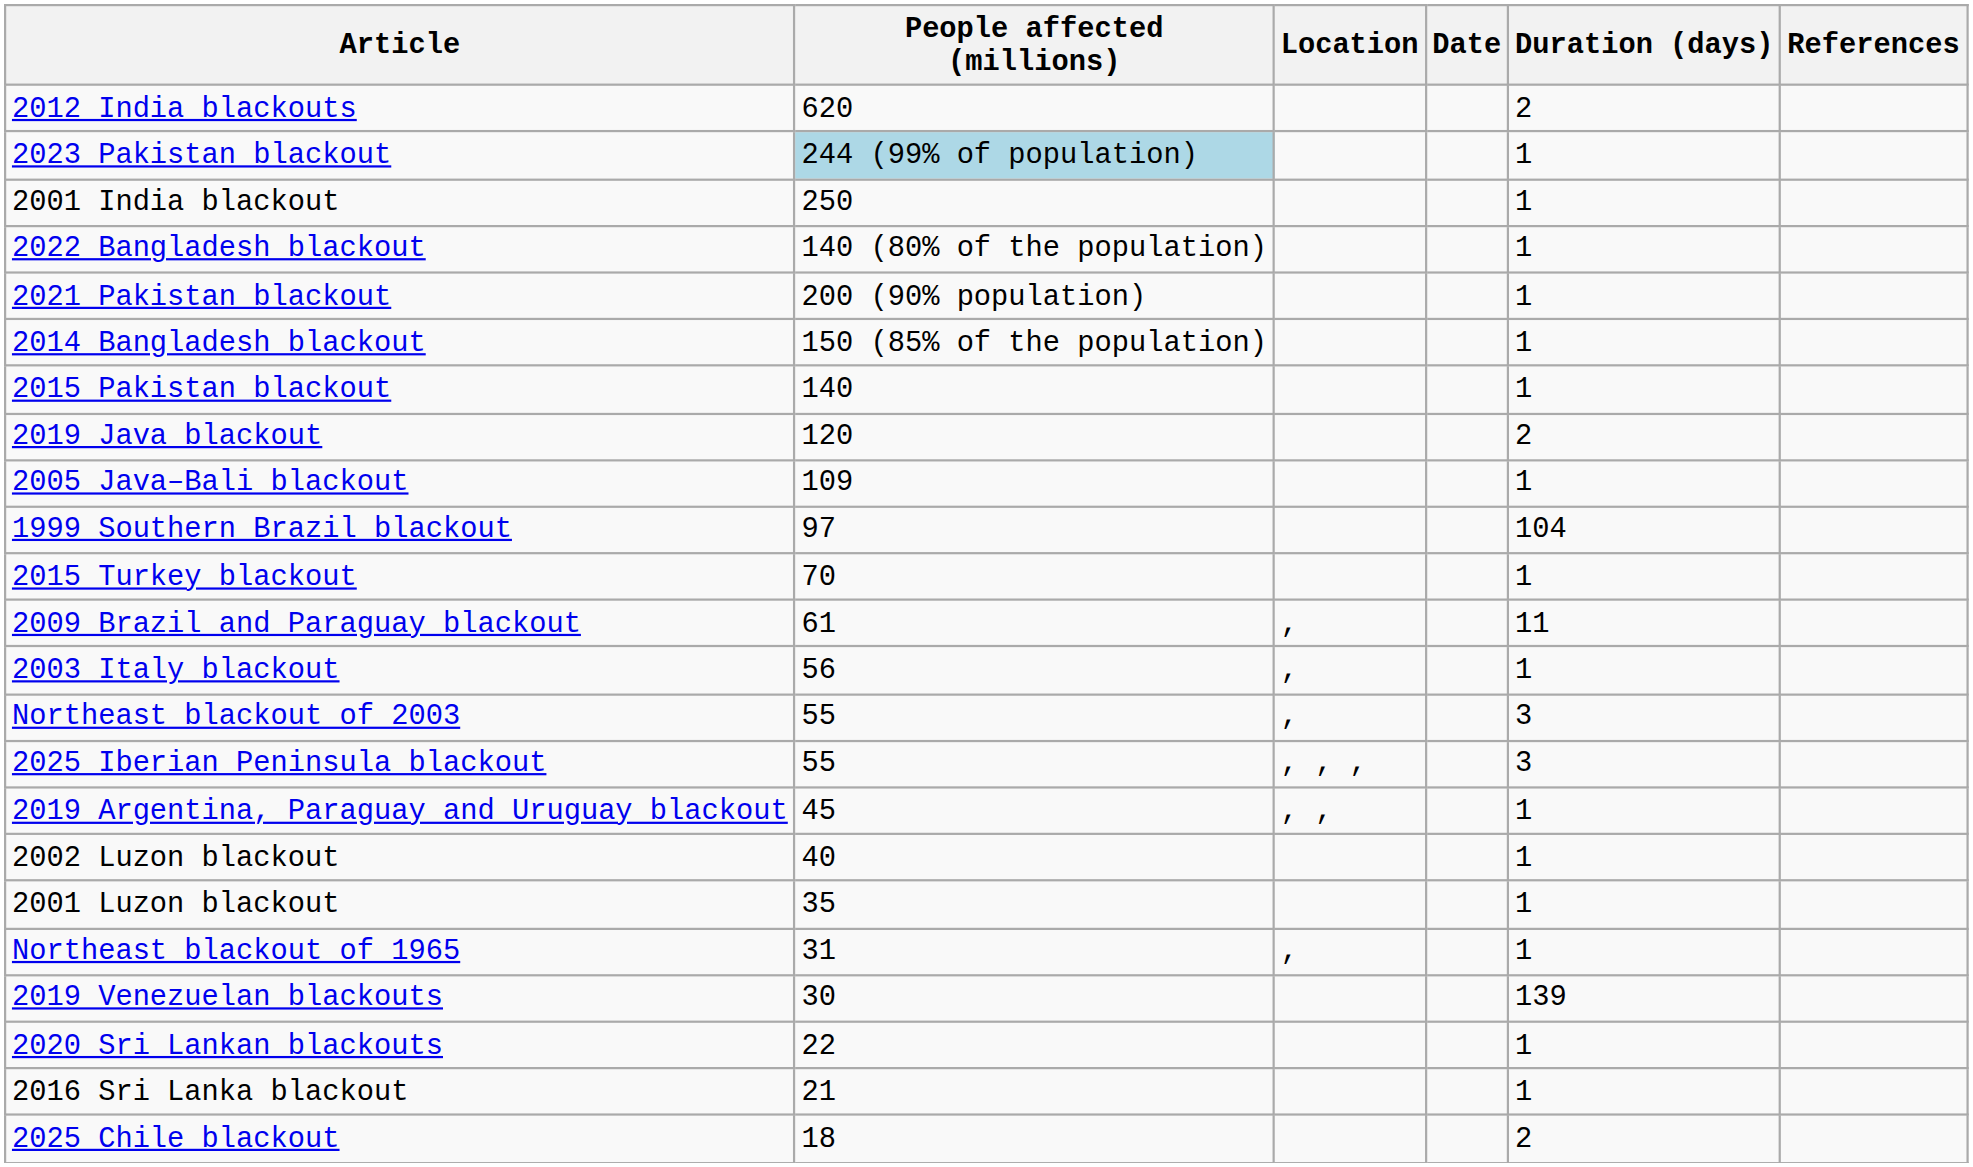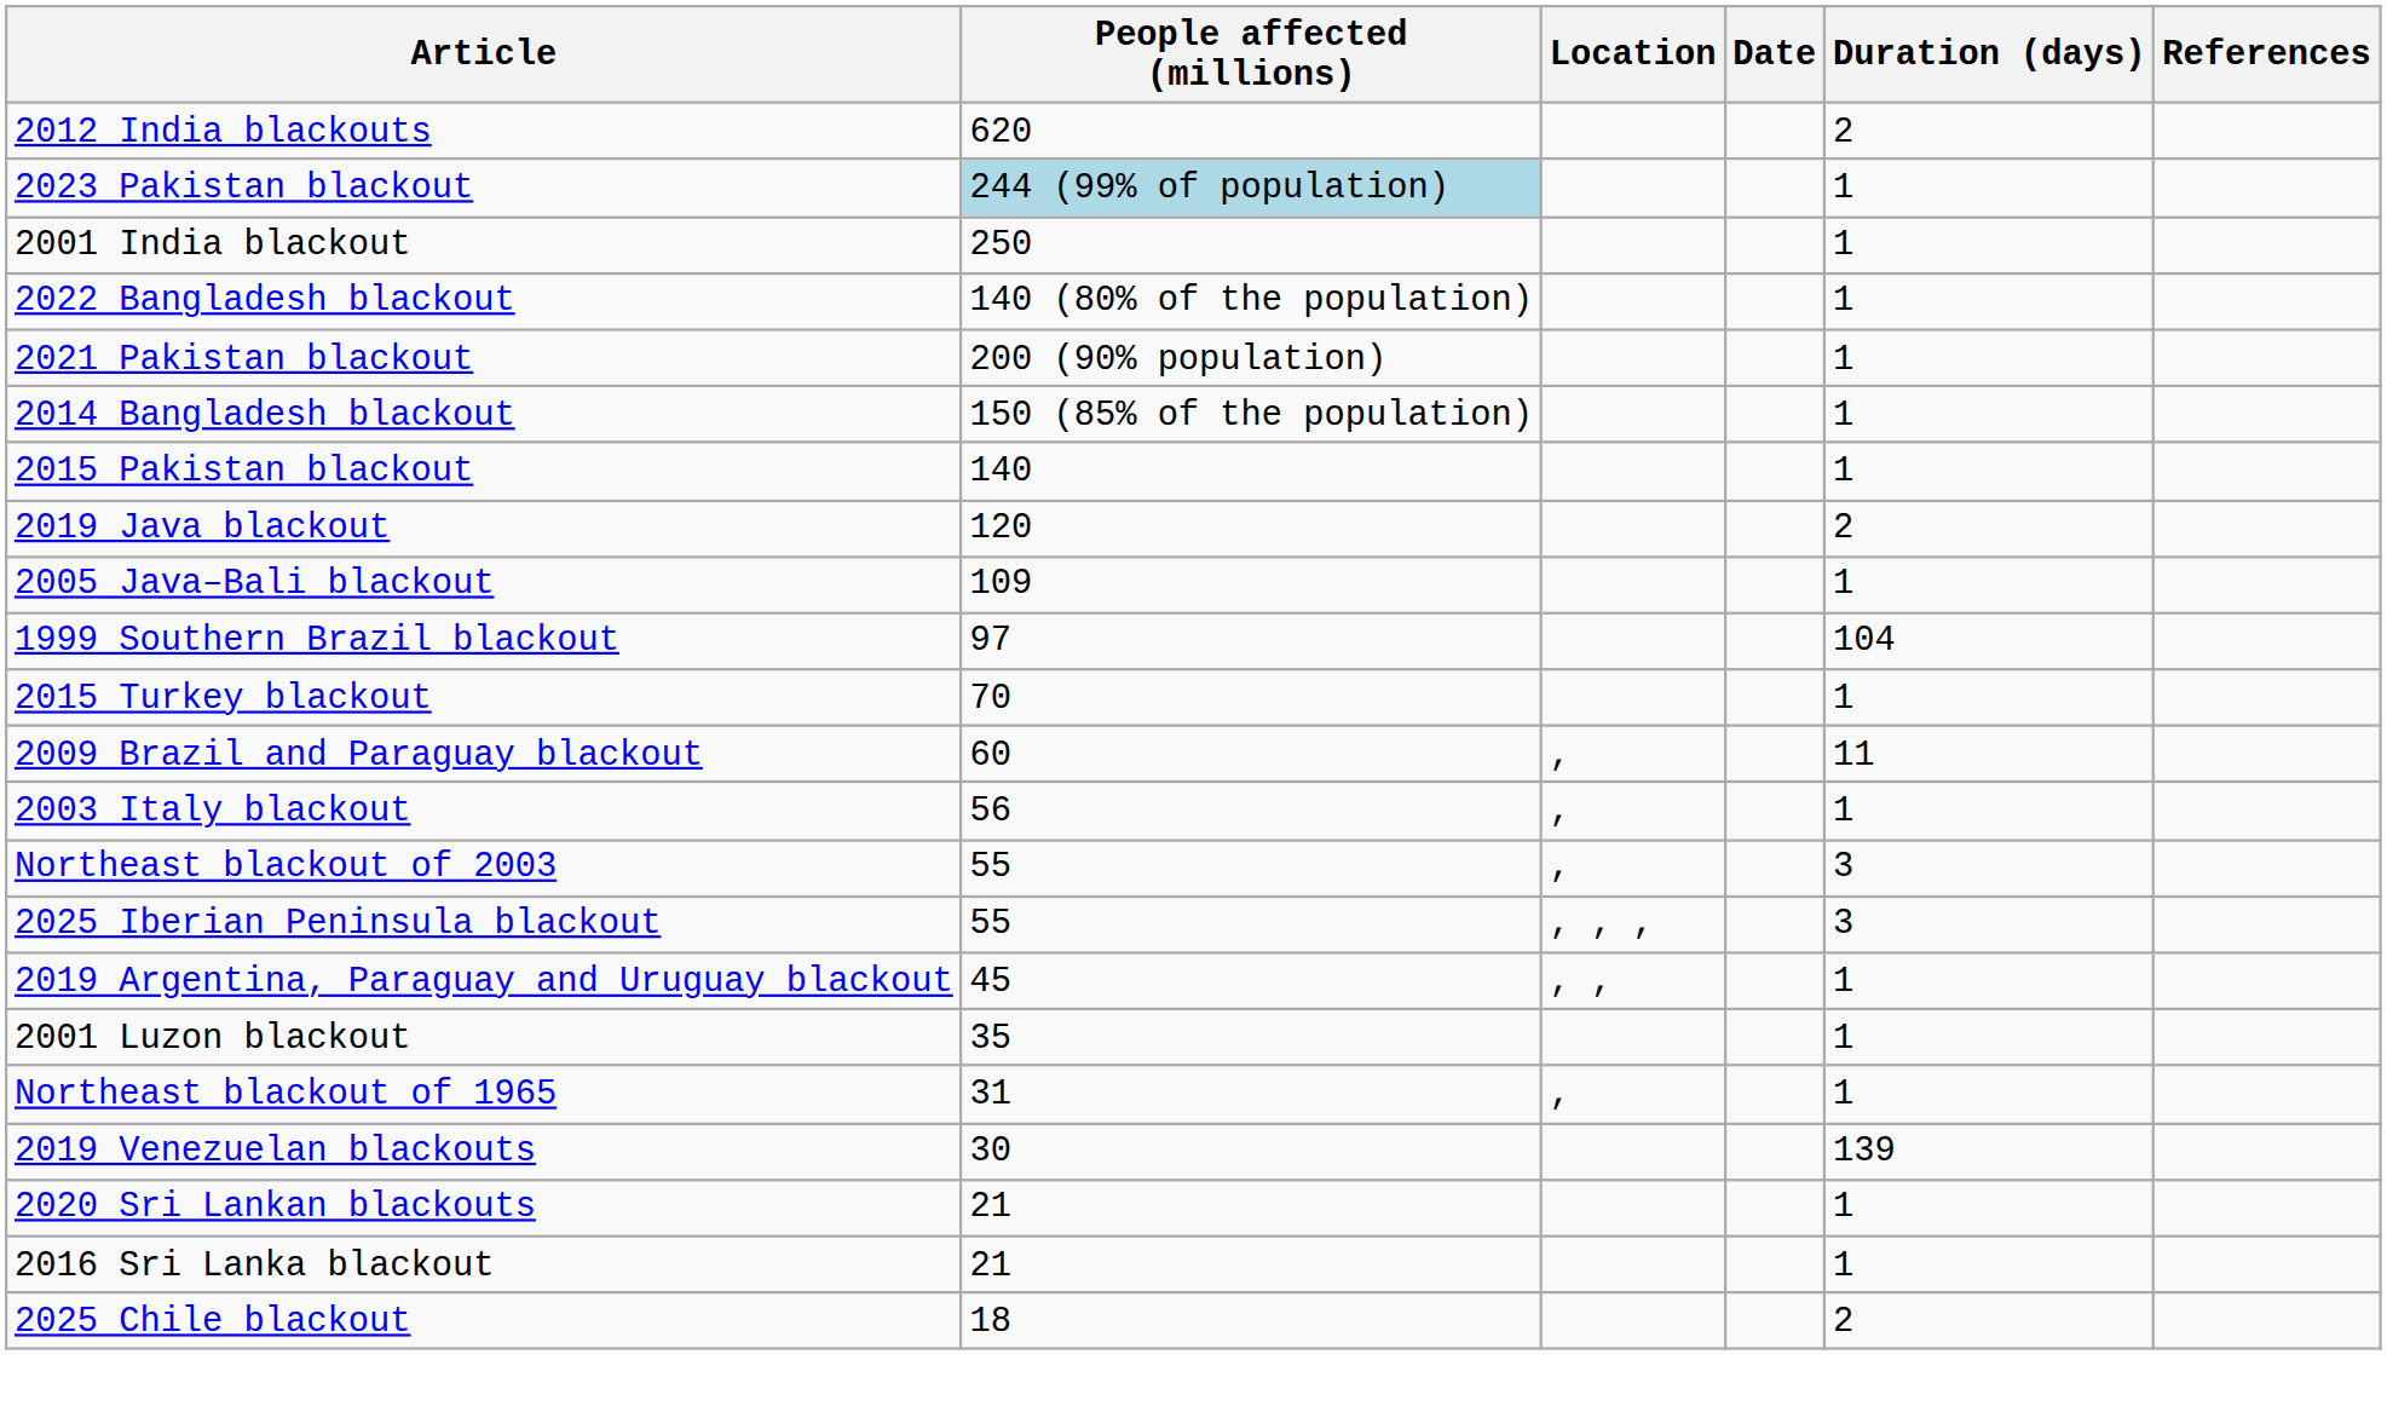2009 Brazil and Paraguay blackout | People affected (millions): 61 -> 60
- row: 2002 Luzon blackout | 40 | 1
2020 Sri Lankan blackouts | People affected (millions): 22 -> 21
